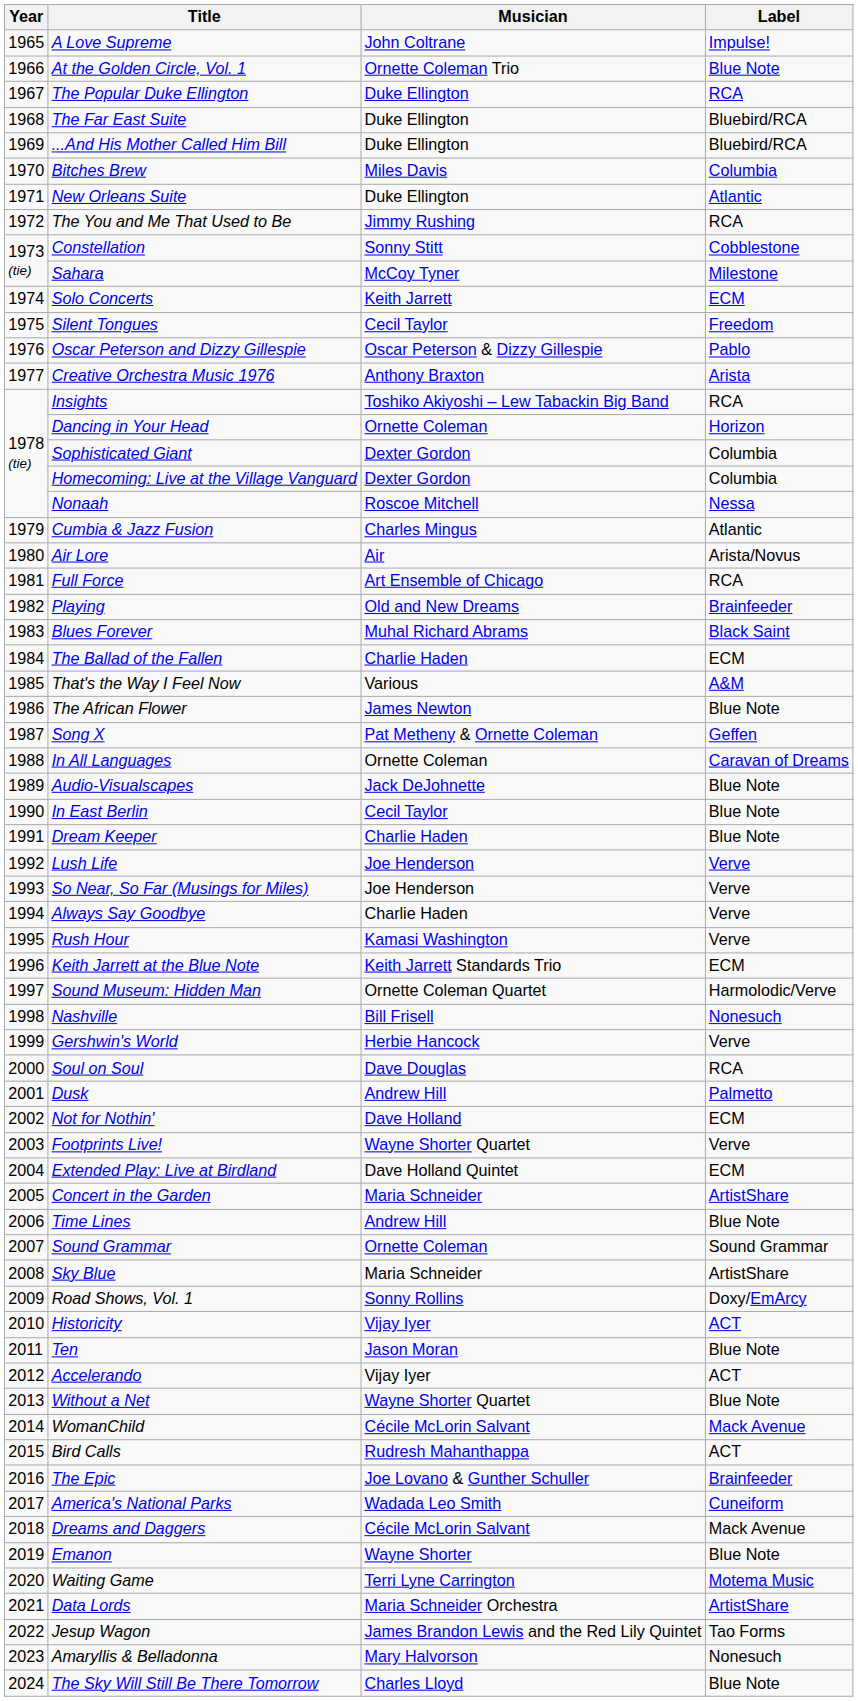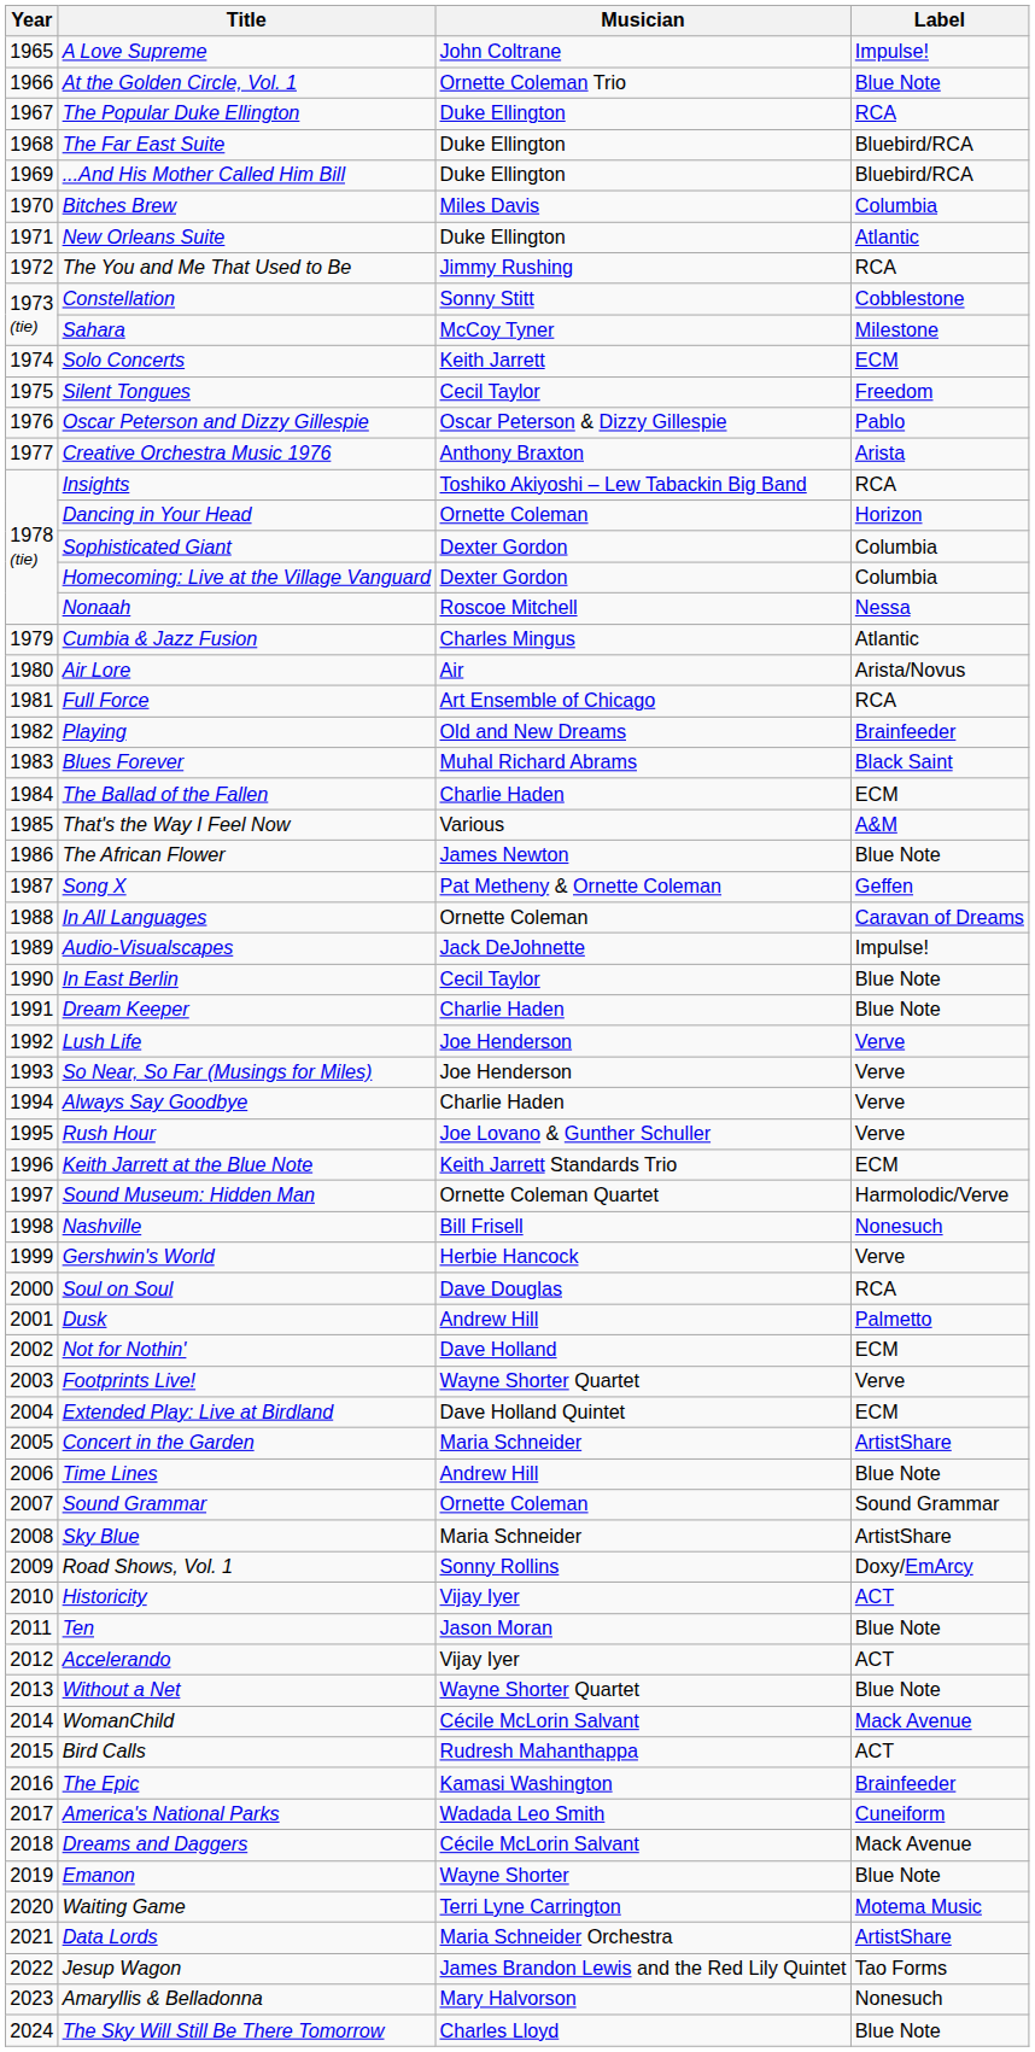Audio-Visualscapes | Label: Blue Note -> Impulse!
Rush Hour | Musician: Kamasi Washington -> Joe Lovano & Gunther Schuller
The Epic | Musician: Joe Lovano & Gunther Schuller -> Kamasi Washington
